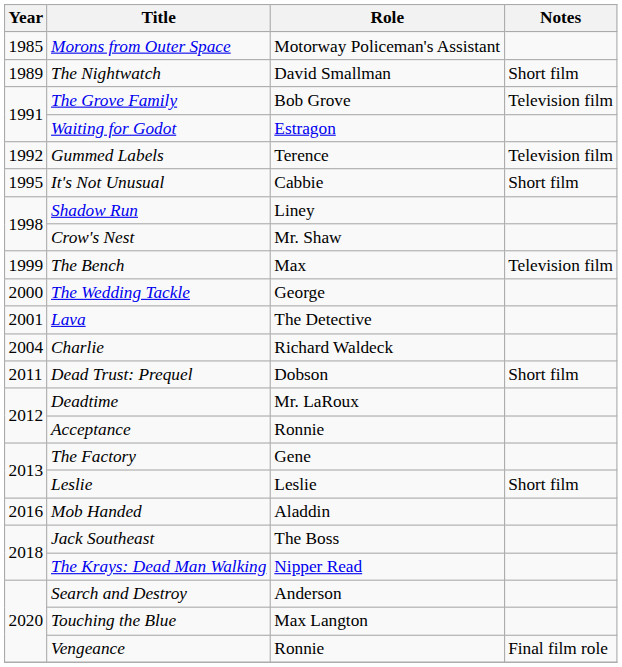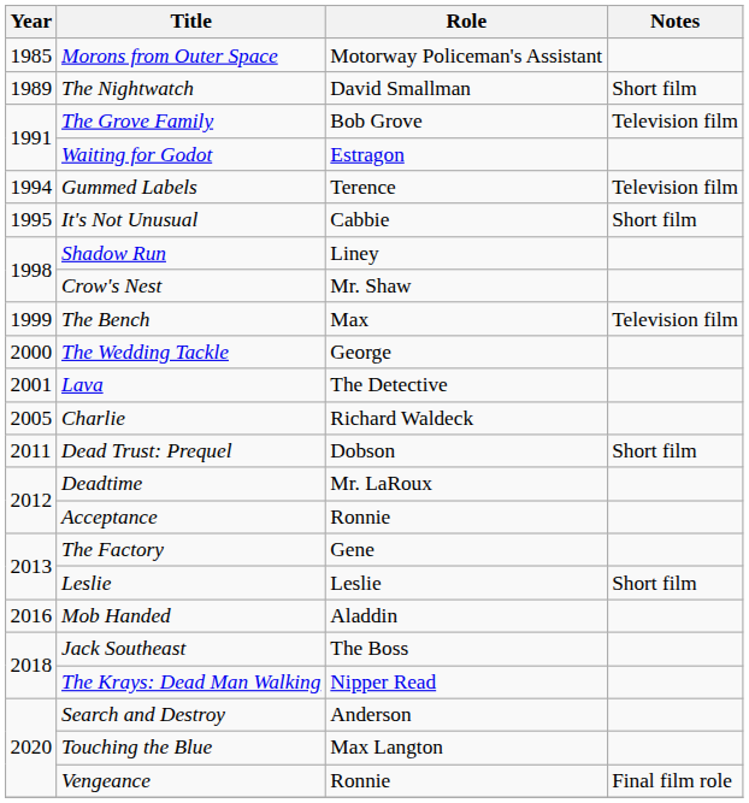Gummed Labels | Year: 1992 -> 1994
Charlie | Year: 2004 -> 2005
